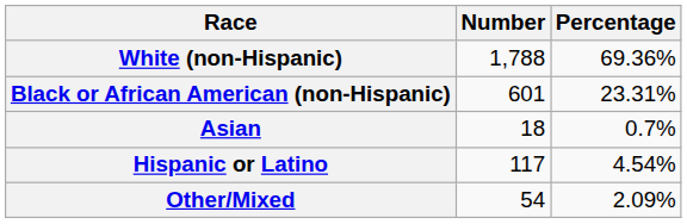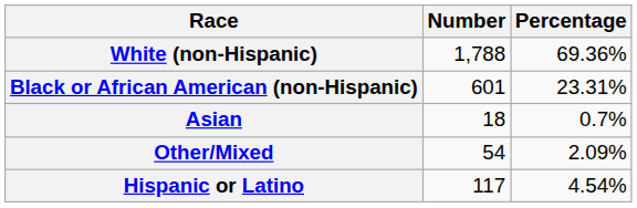rows swapped: Other/Mixed <-> Hispanic or Latino
